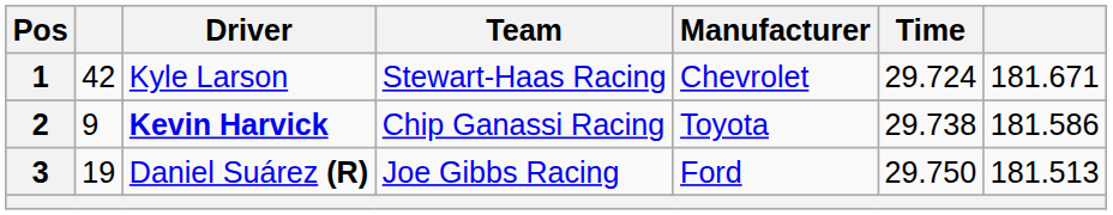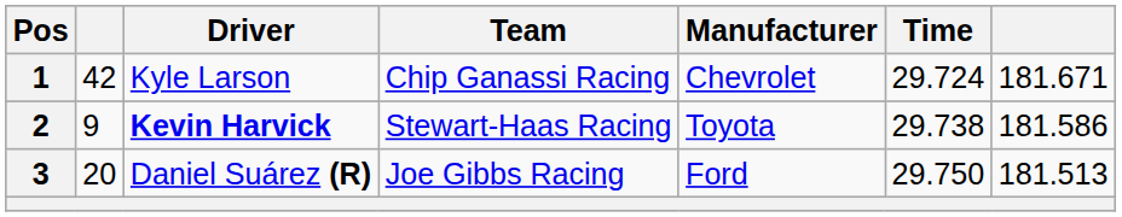1 | Team: Stewart-Haas Racing -> Chip Ganassi Racing
2 | Team: Chip Ganassi Racing -> Stewart-Haas Racing
3 | column 2: 19 -> 20
